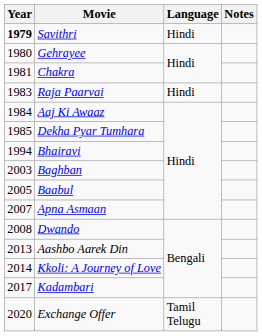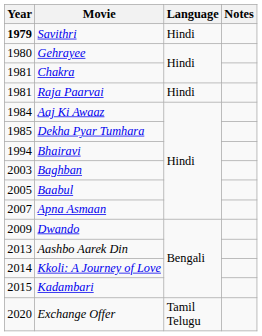Raja Paarvai | Year: 1983 -> 1981
Dwando | Year: 2008 -> 2009
Kadambari | Year: 2017 -> 2015
